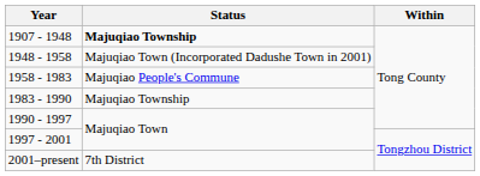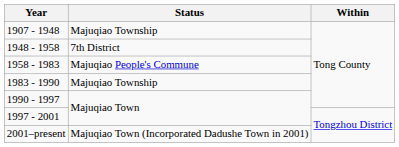1907 - 1948 | Status: bold -> normal
1948 - 1958 | Status: Majuqiao Town (Incorporated Dadushe Town in 2001) -> 7th District
2001–present | Status: 7th District -> Majuqiao Town (Incorporated Dadushe Town in 2001)
